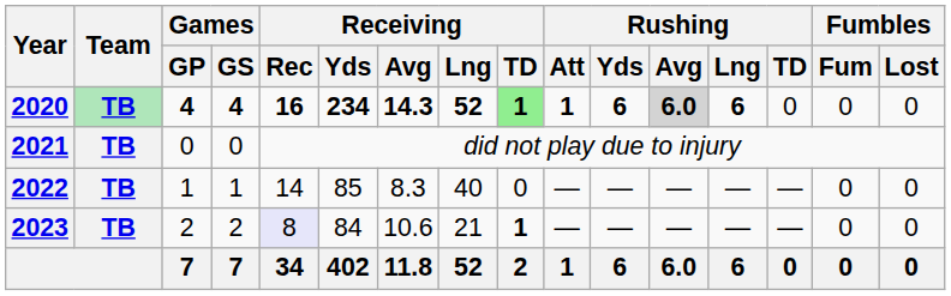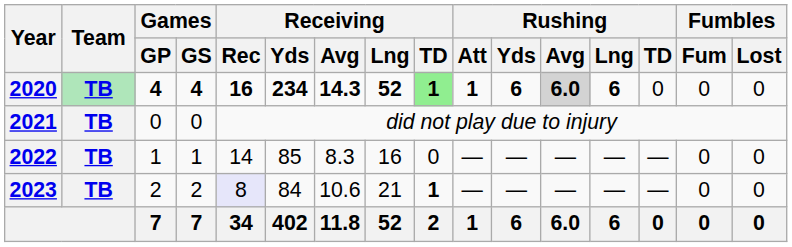2022 | Receiving / Lng: 40 -> 16
